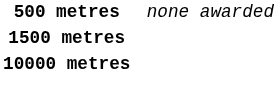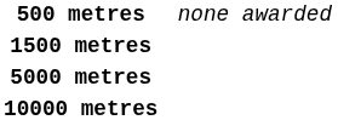+ row: 5000 metres
